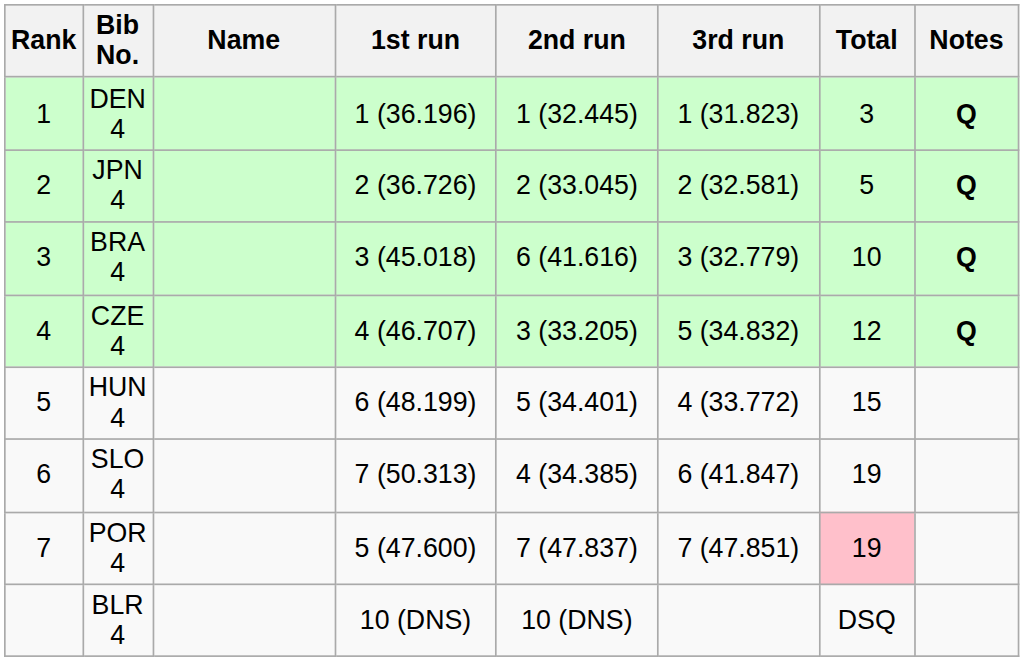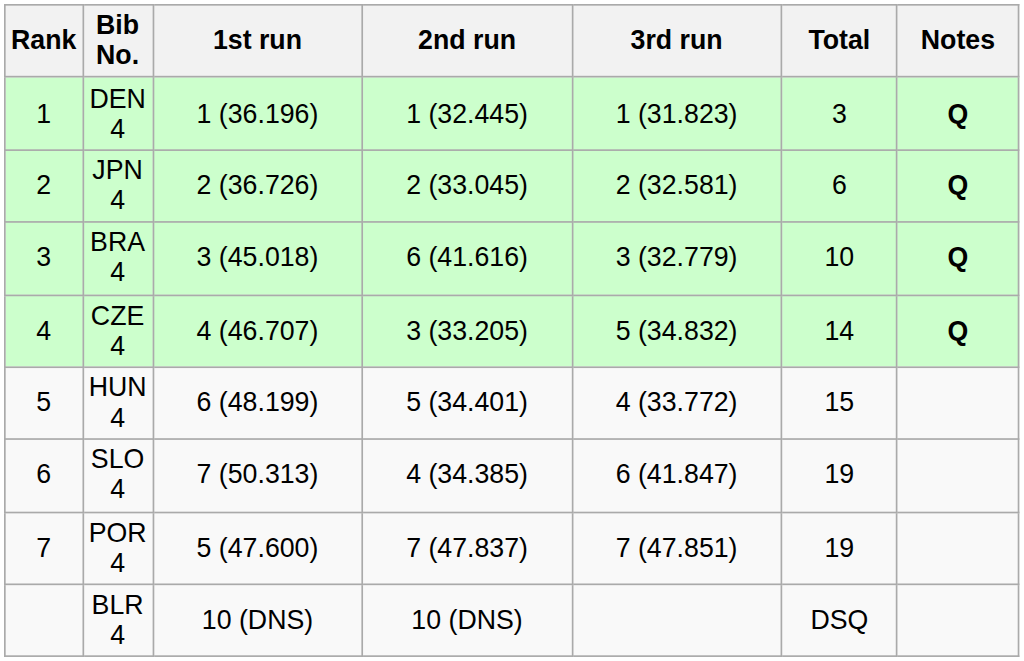- column: Name
JPN 4 | Total: 5 -> 6
CZE 4 | Total: 12 -> 14
POR 4 | Total: pink background -> no background
